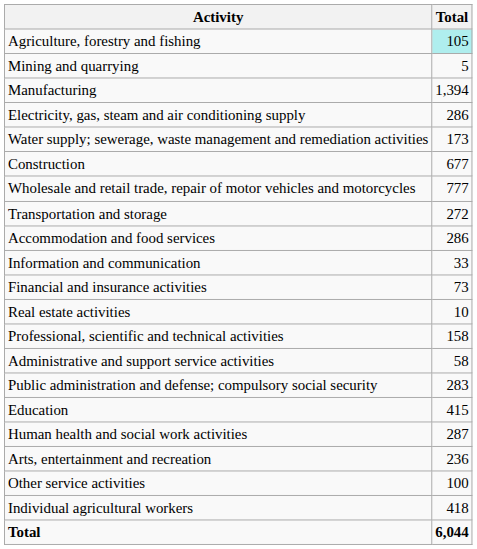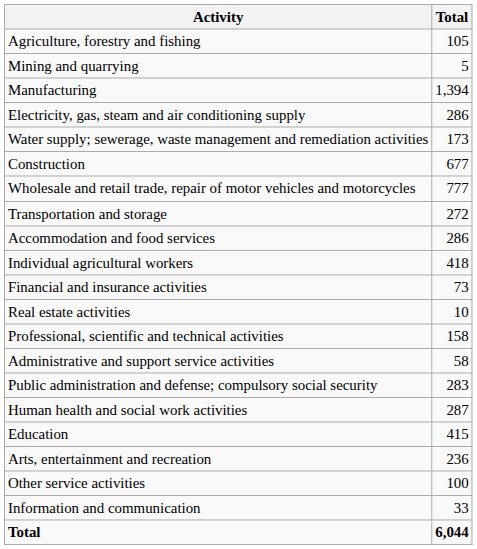Agriculture, forestry and fishing | Total: paleturquoise background -> no background
rows swapped: Information and communication <-> Individual agricultural workers
rows swapped: Education <-> Human health and social work activities
